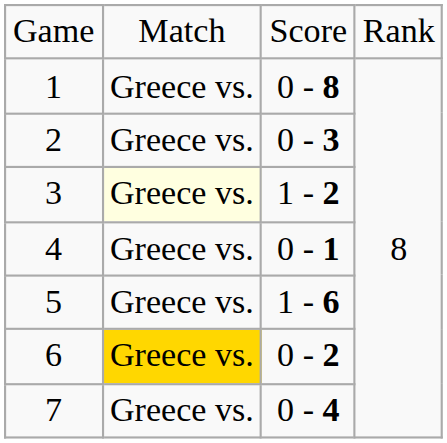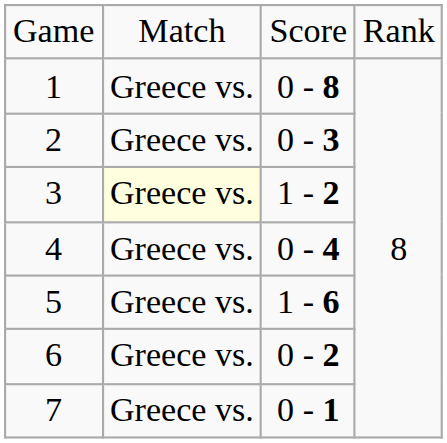4 | column 3: 0 - 1 -> 0 - 4
6 | column 2: gold background -> no background
7 | column 3: 0 - 4 -> 0 - 1
